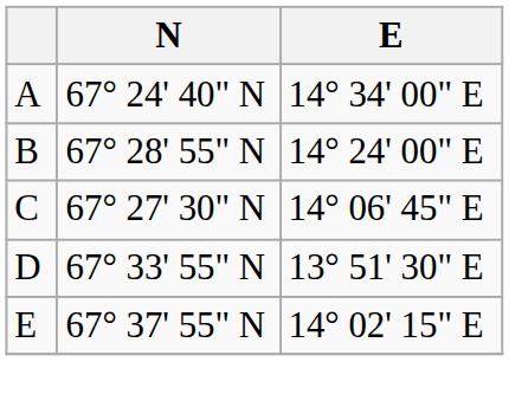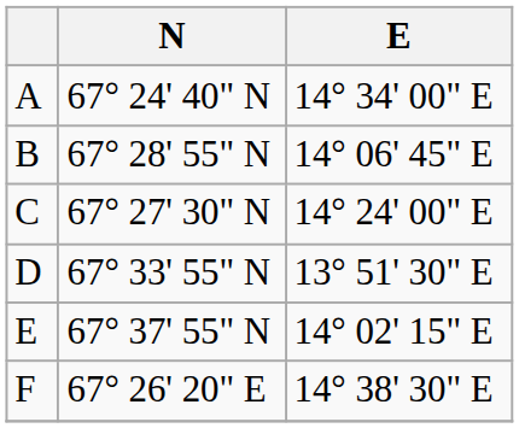B | E: 14° 24' 00" E -> 14° 06' 45" E
C | E: 14° 06' 45" E -> 14° 24' 00" E
+ row: F | 67° 26' 20" E | 14° 38' 30" E
